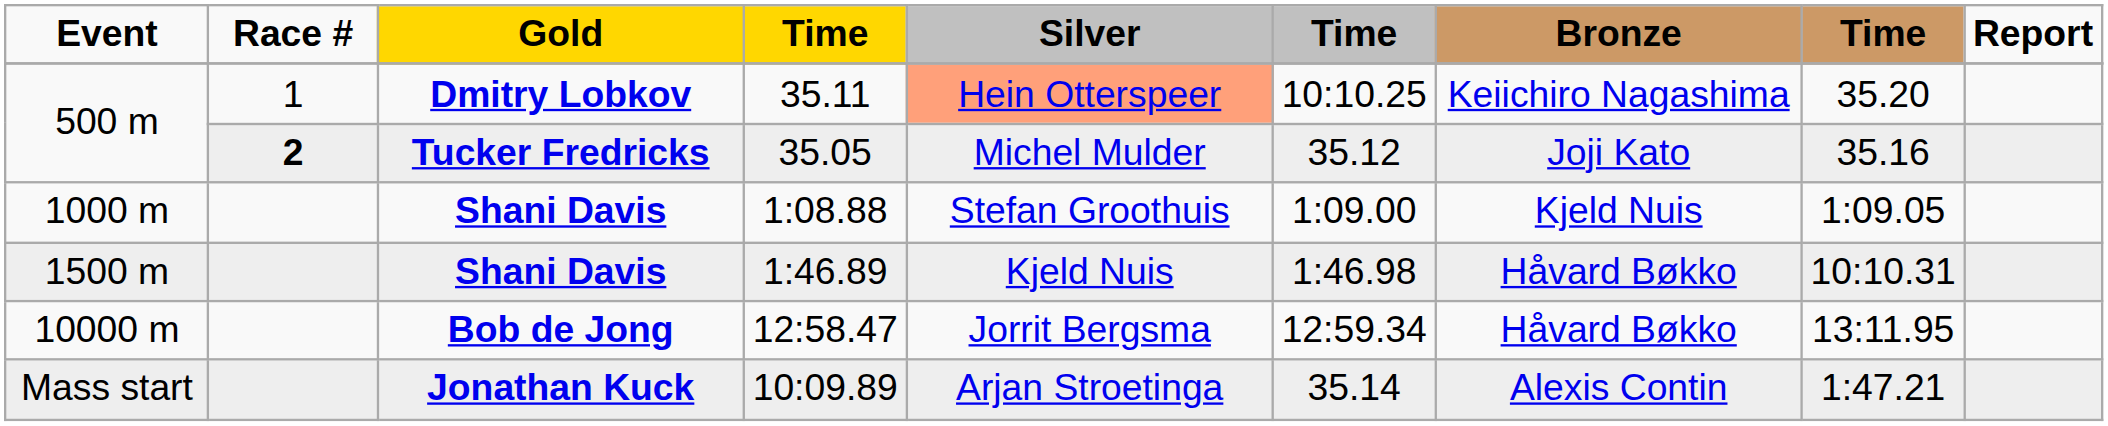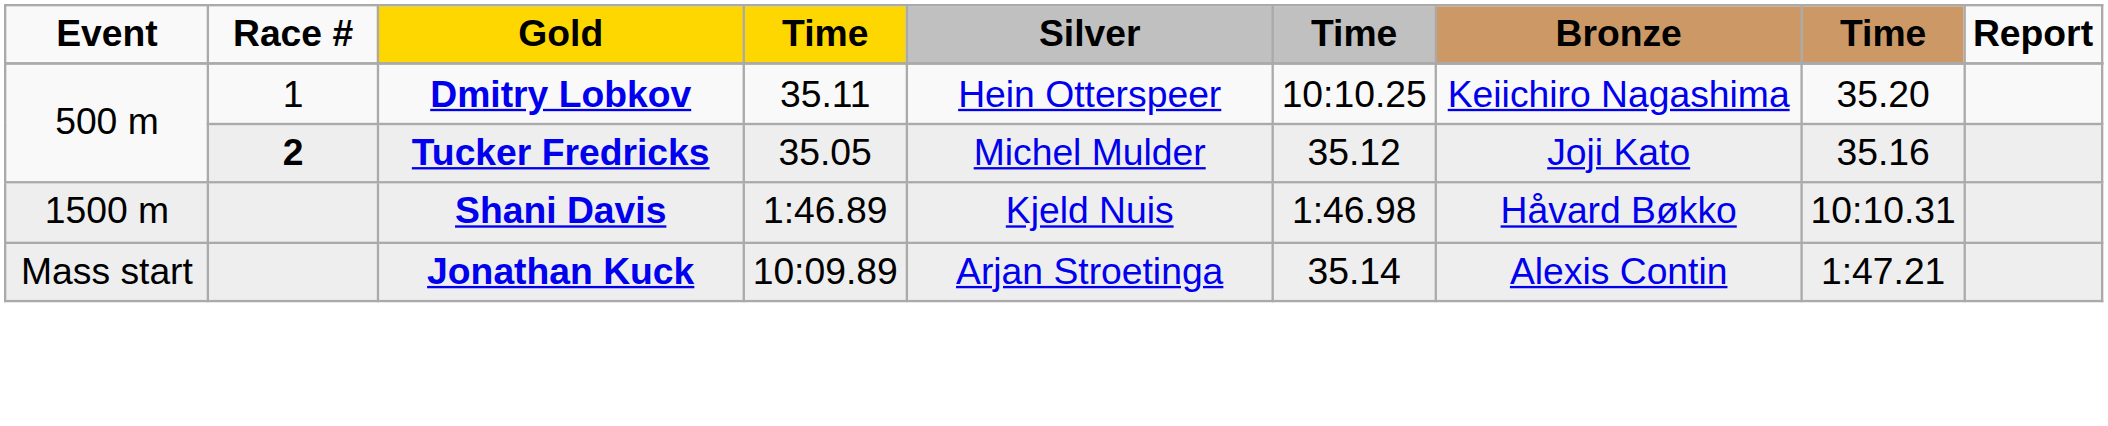35.11 | Silver: lightsalmon background -> no background
- row: 1000 m | Shani Davis | 1:08.88 | Stefan Groothuis | 1:09.00 | Kjeld Nuis | 1:09.05
- row: 10000 m | Bob de Jong | 12:58.47 | Jorrit Bergsma | 12:59.34 | Håvard Bøkko | 13:11.95
